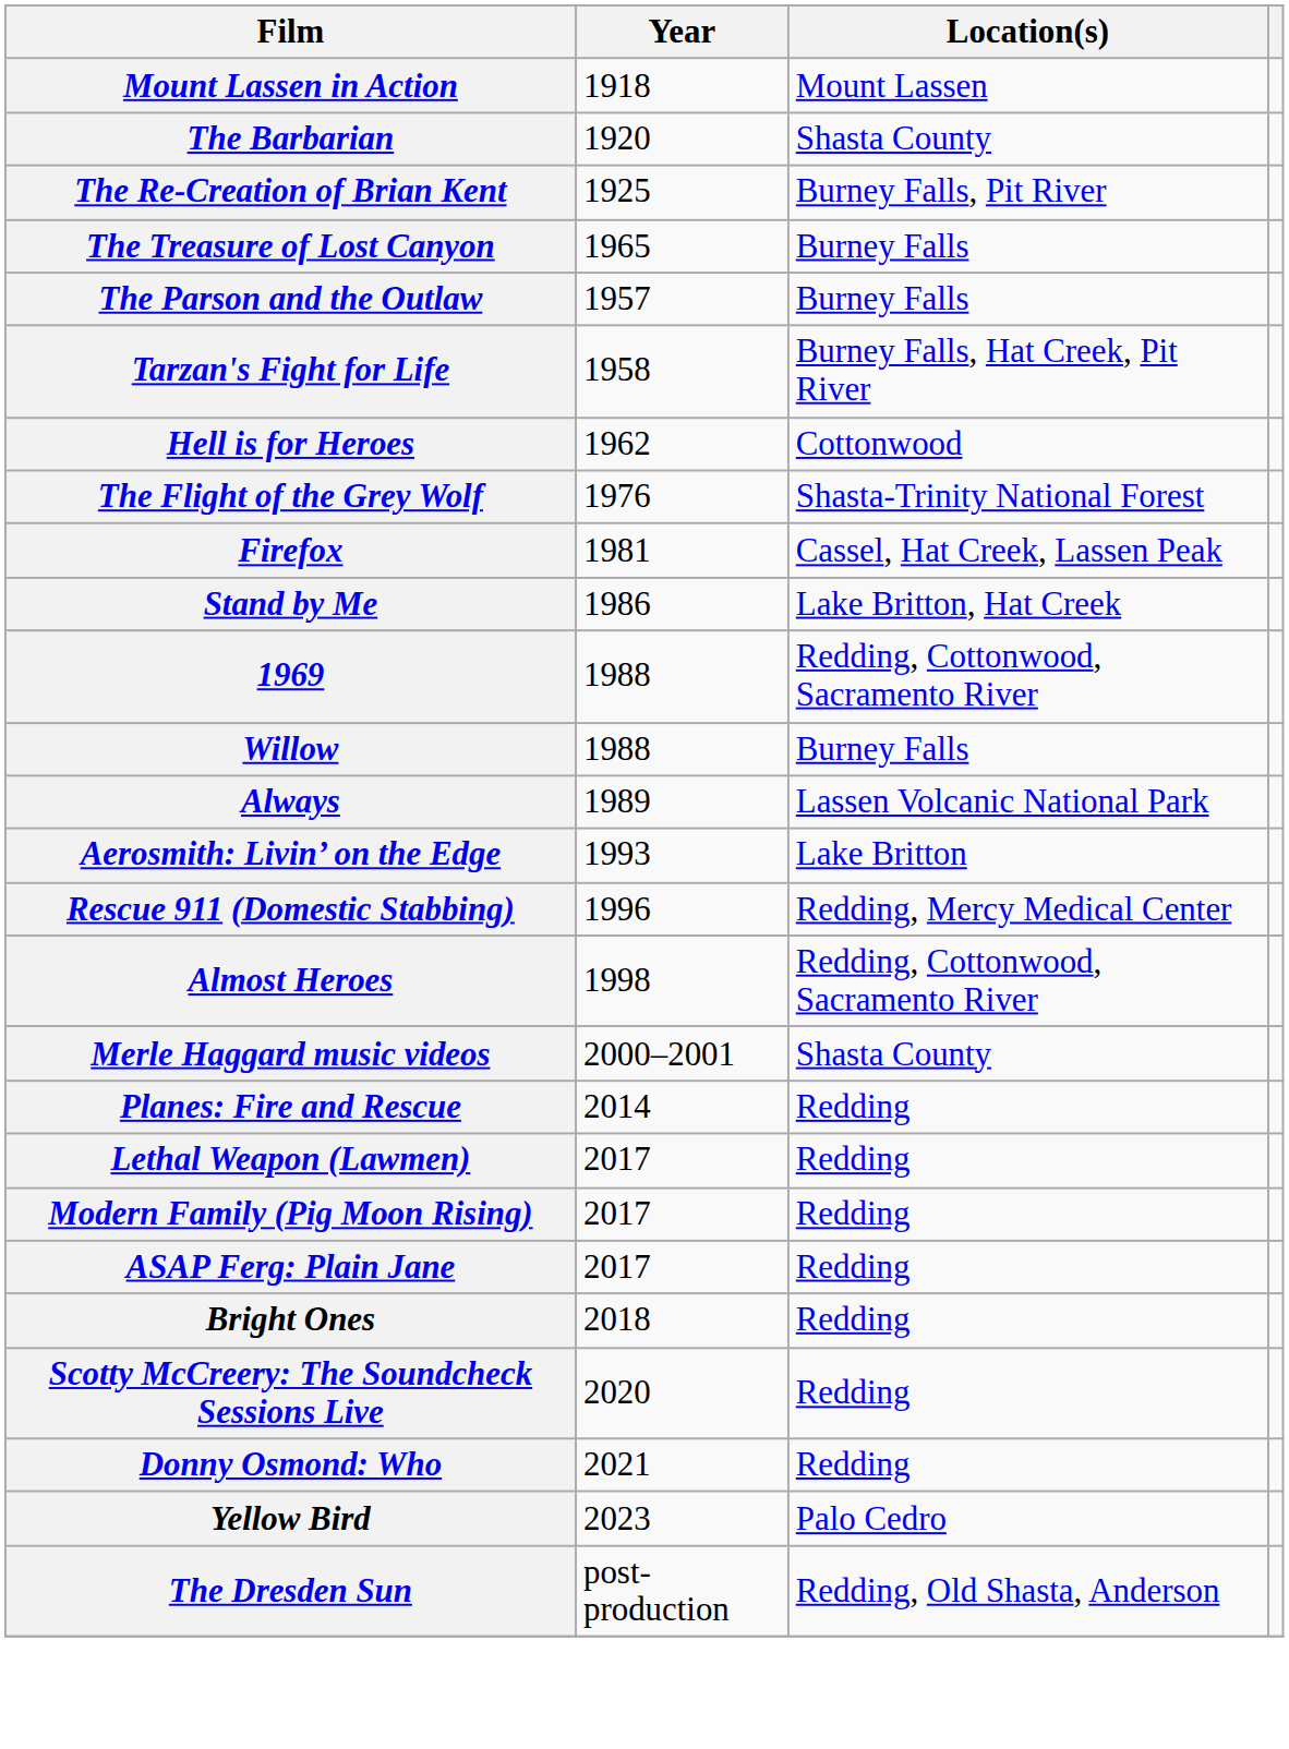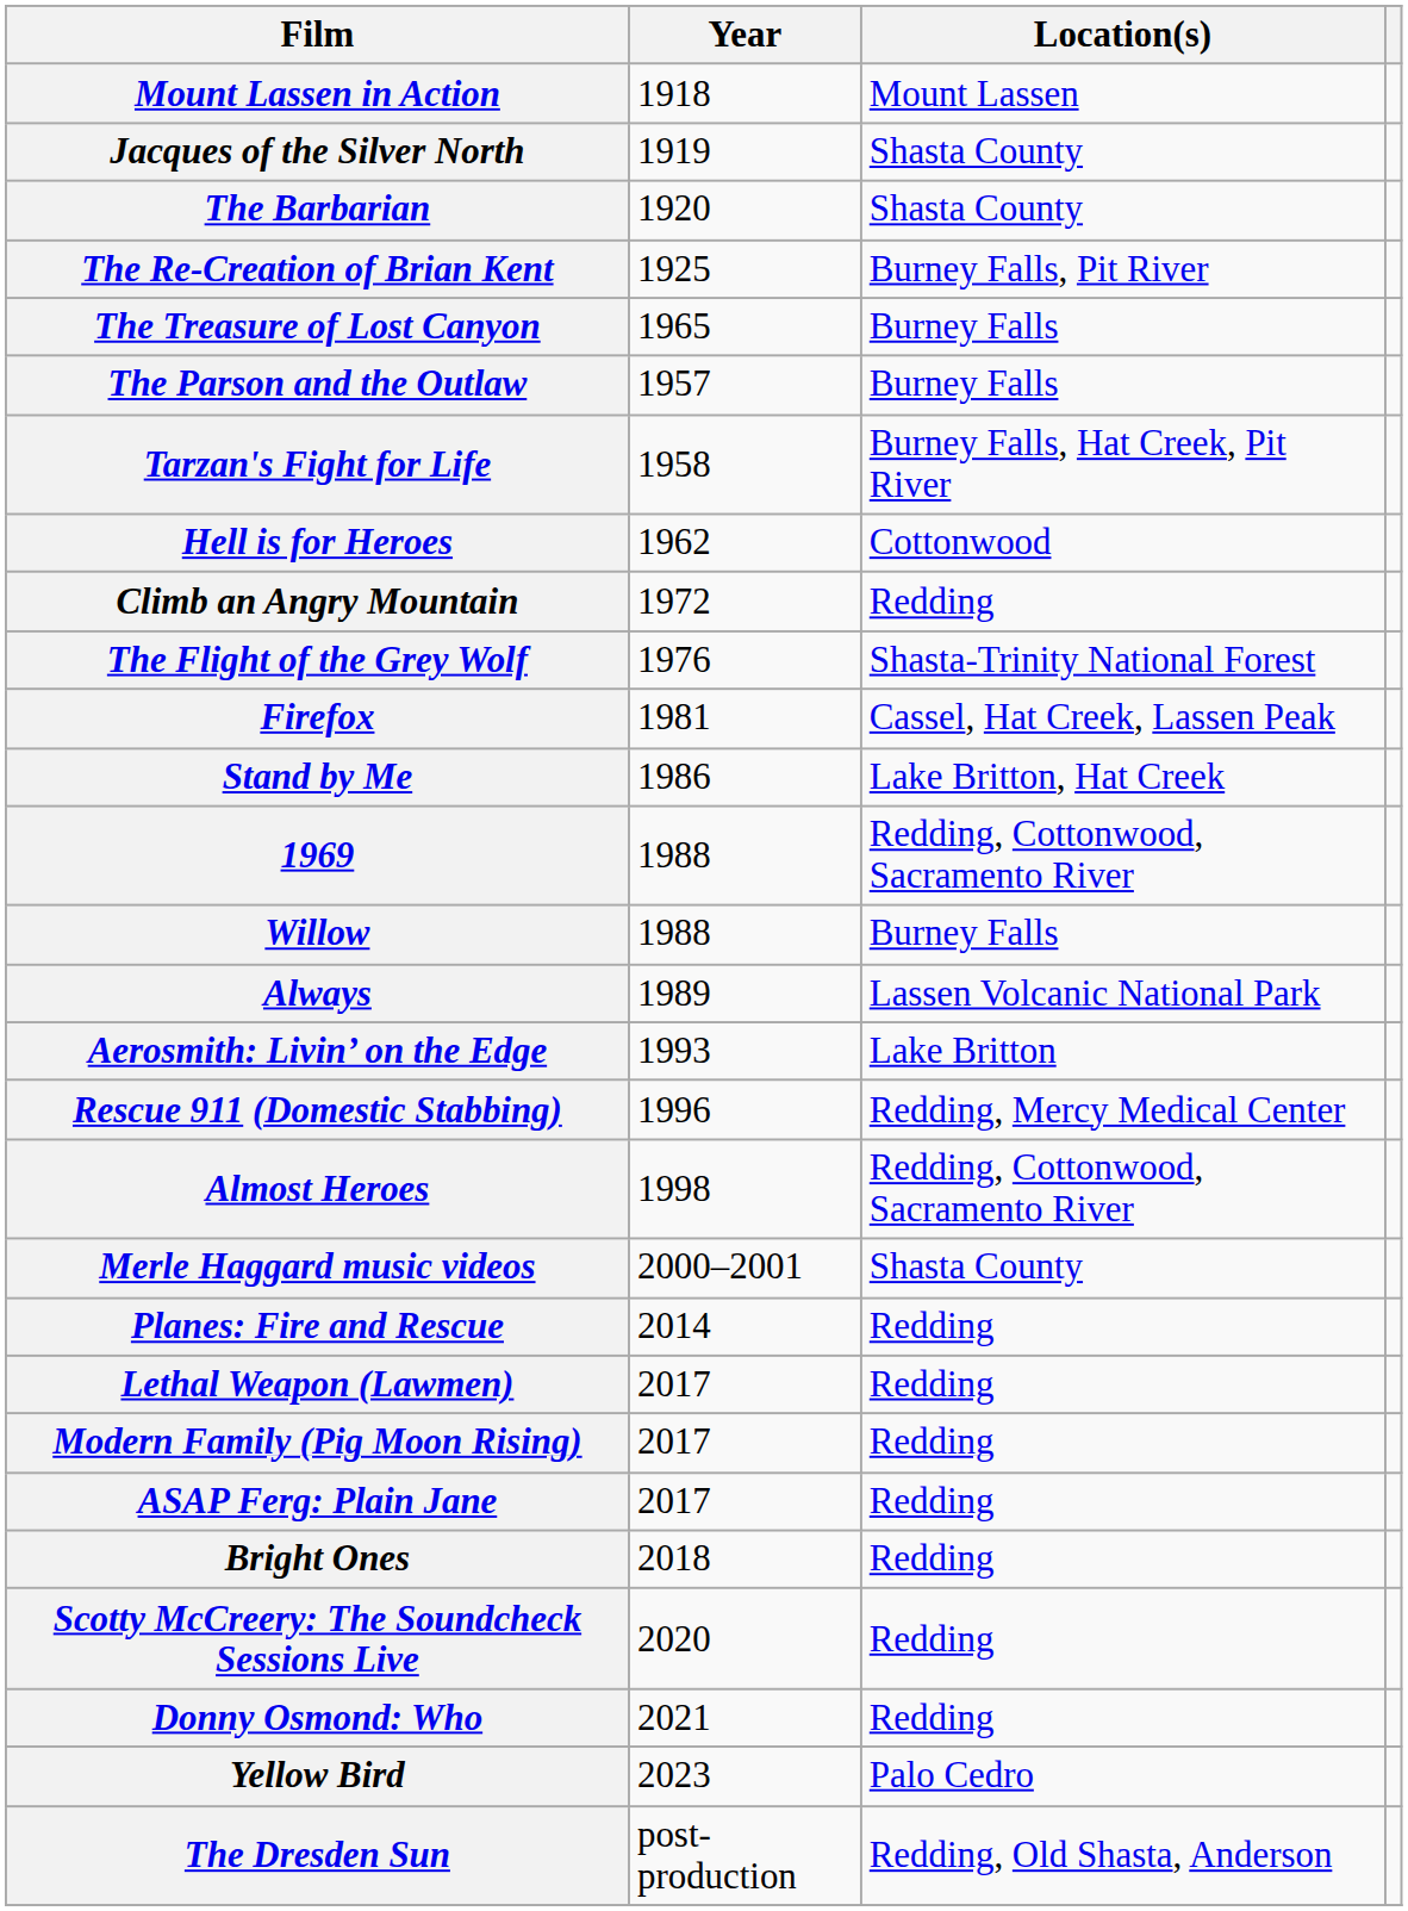+ row: Jacques of the Silver North | 1919 | Shasta County
+ row: Climb an Angry Mountain | 1972 | Redding
